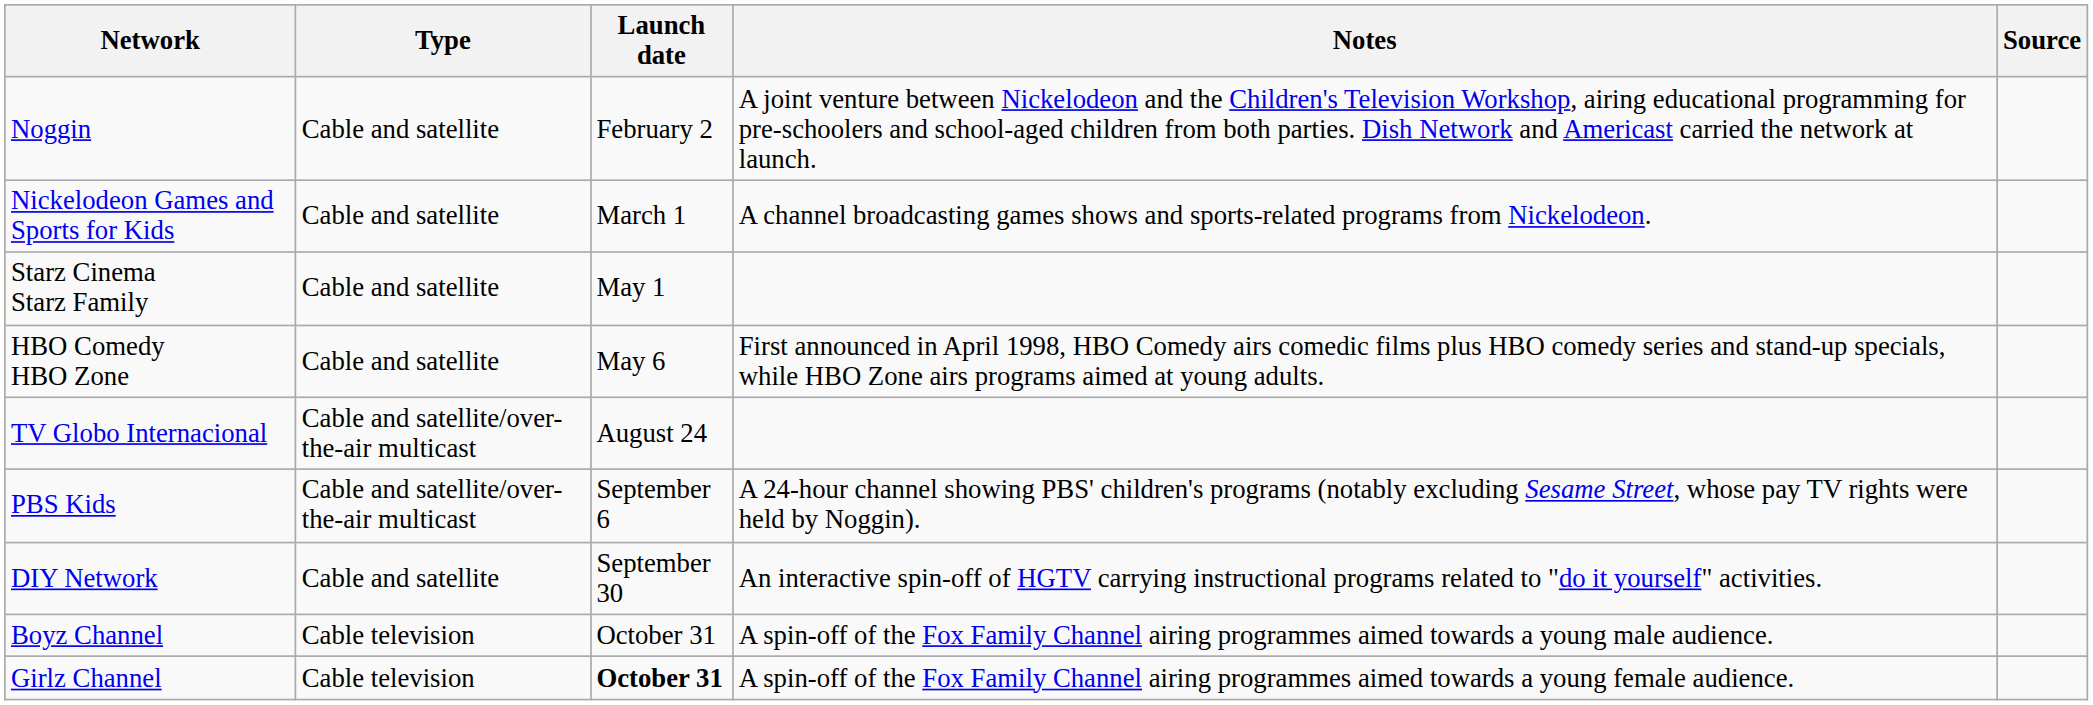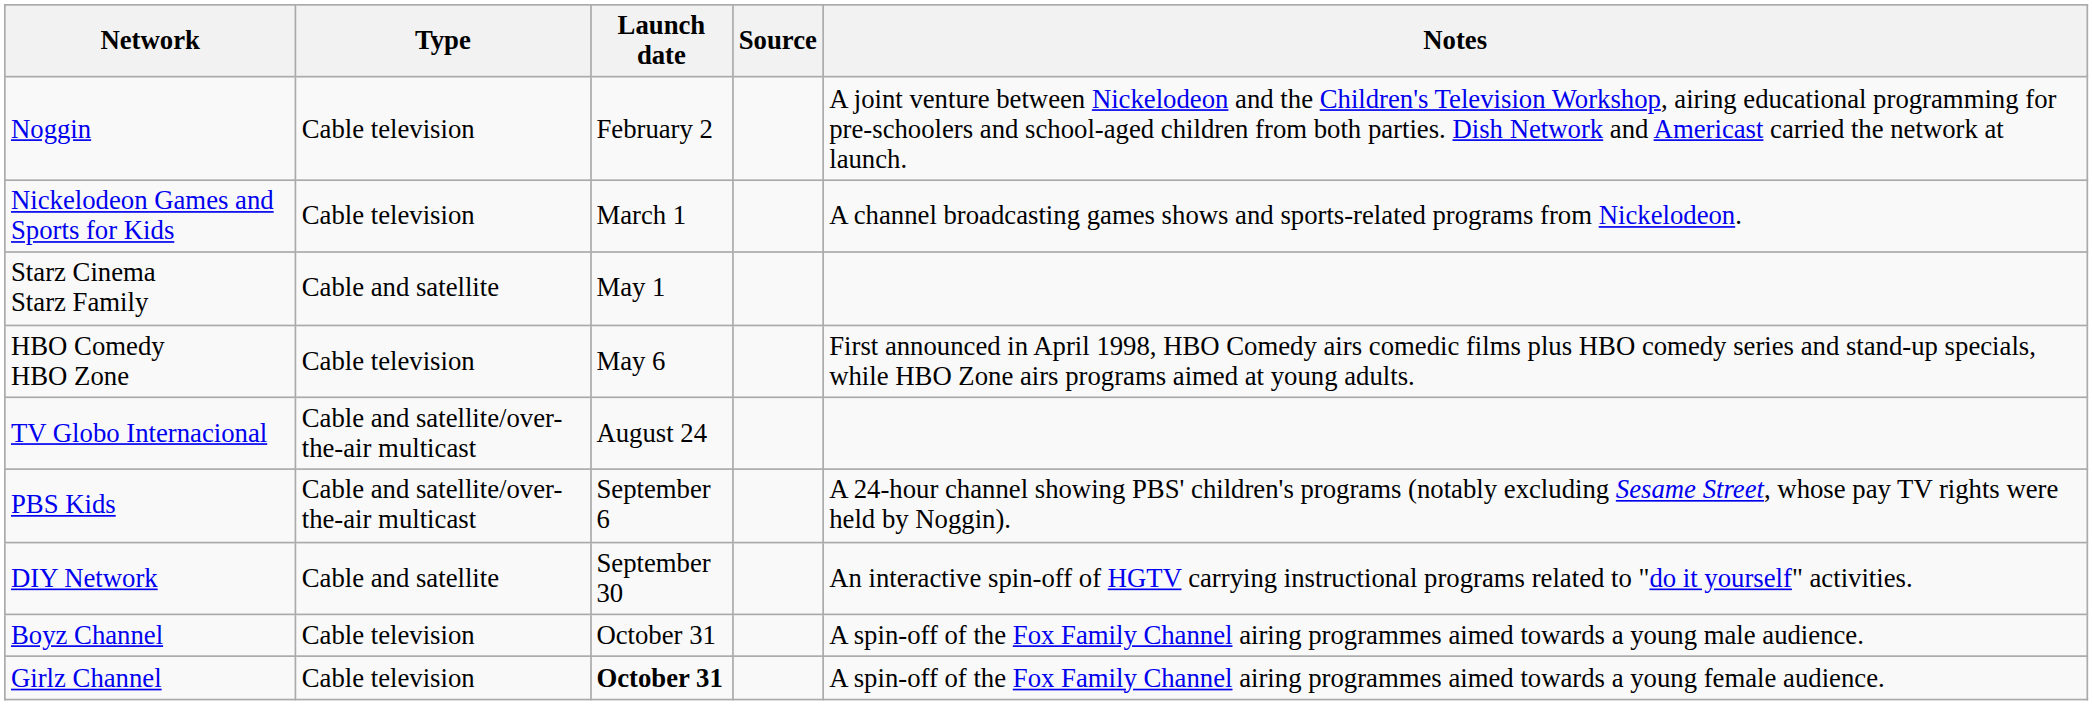columns swapped: Notes <-> Source
Noggin | Type: Cable and satellite -> Cable television
Nickelodeon Games and Sports for Kids | Type: Cable and satellite -> Cable television
HBO Comedy HBO Zone | Type: Cable and satellite -> Cable television
